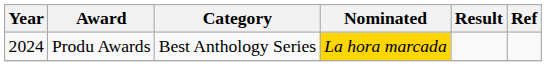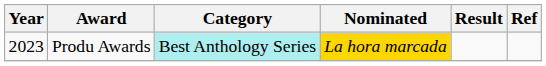Produ Awards | Year: 2024 -> 2023
Produ Awards | Category: no background -> paleturquoise background
